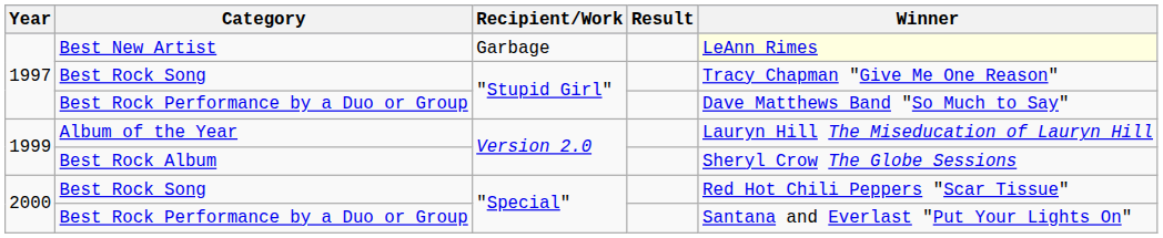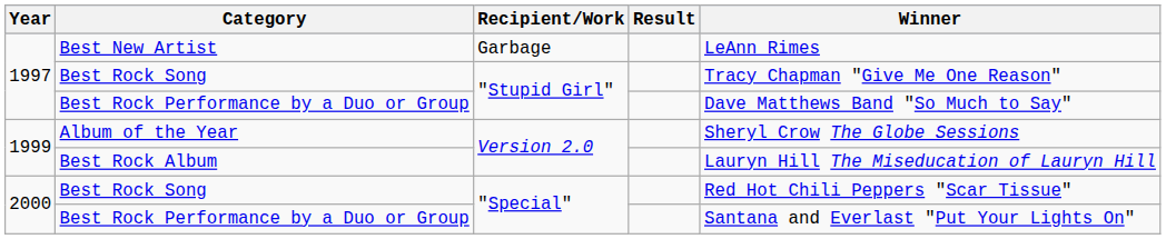Best New Artist | Winner: lightyellow background -> no background
Album of the Year | Winner: Lauryn Hill The Miseducation of Lauryn Hill -> Sheryl Crow The Globe Sessions
Best Rock Album | Winner: Sheryl Crow The Globe Sessions -> Lauryn Hill The Miseducation of Lauryn Hill
